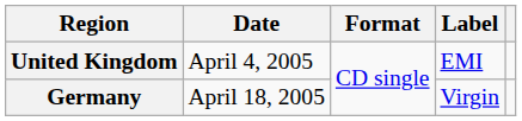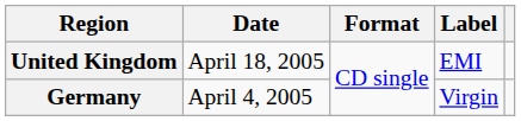United Kingdom | Date: April 4, 2005 -> April 18, 2005
Germany | Date: April 18, 2005 -> April 4, 2005
